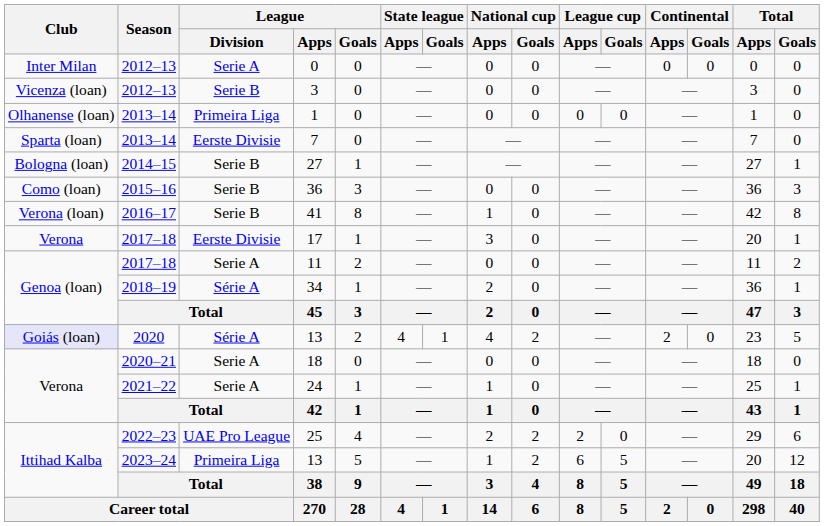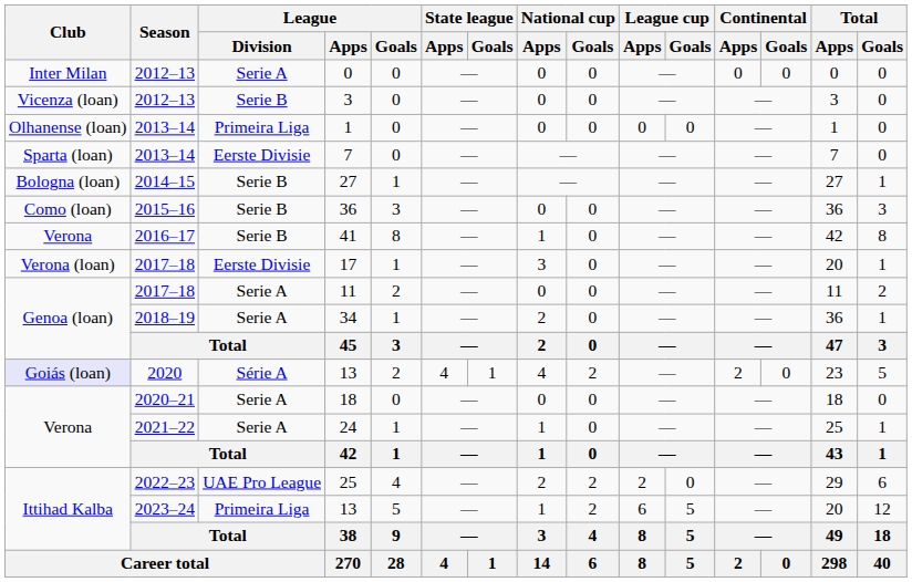41 | Club: Verona (loan) -> Verona
17 | Club: Verona -> Verona (loan)
34 | League / Division: Série A -> Serie A
